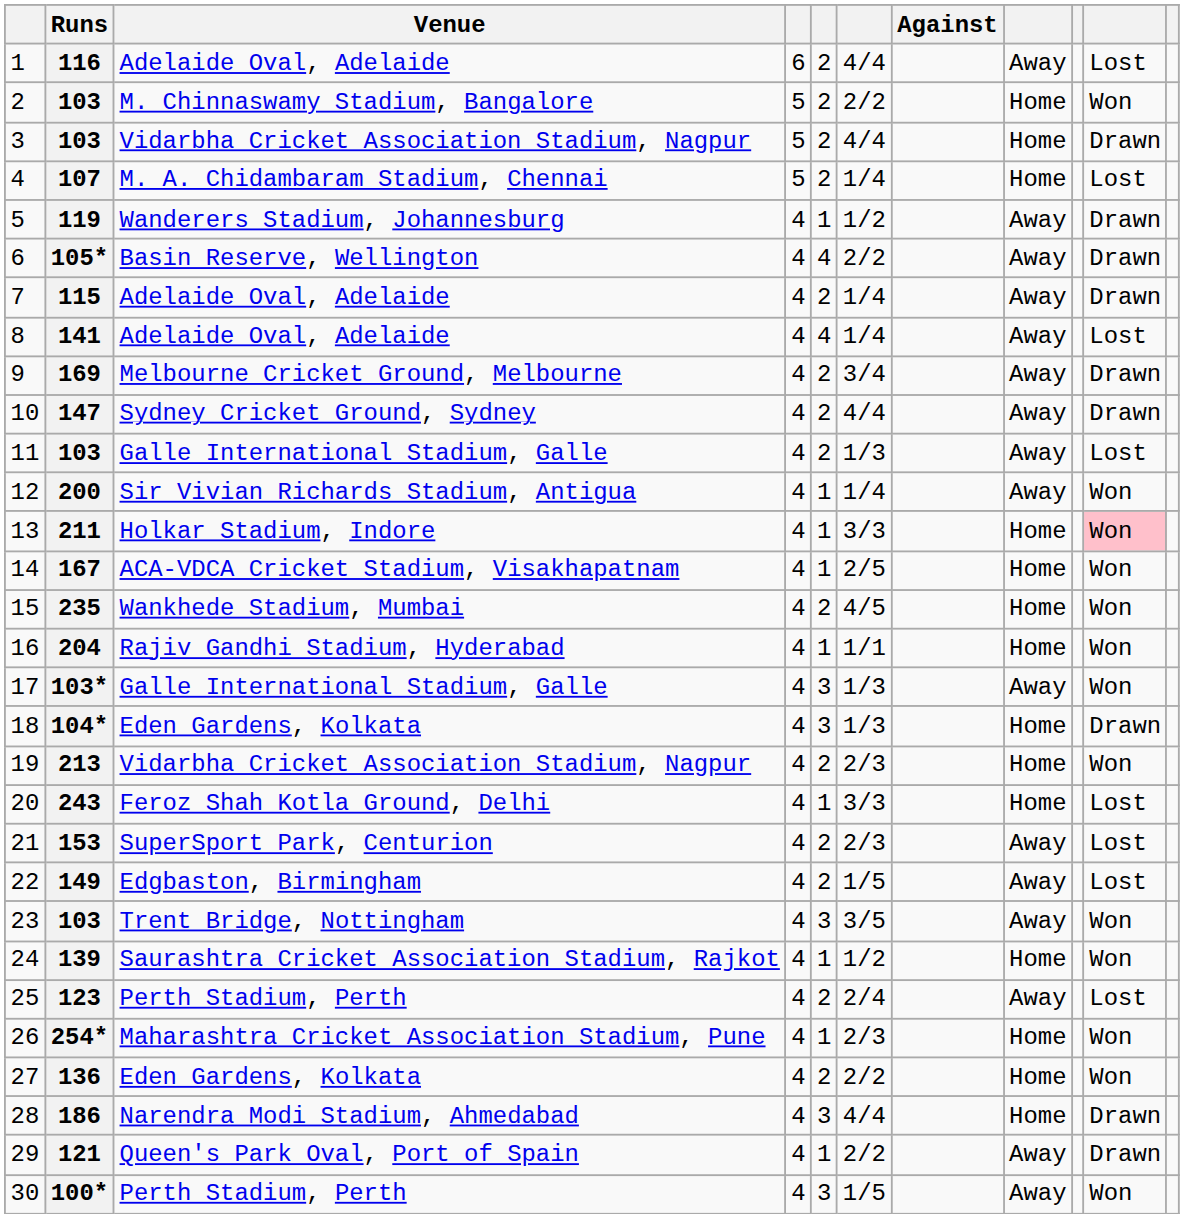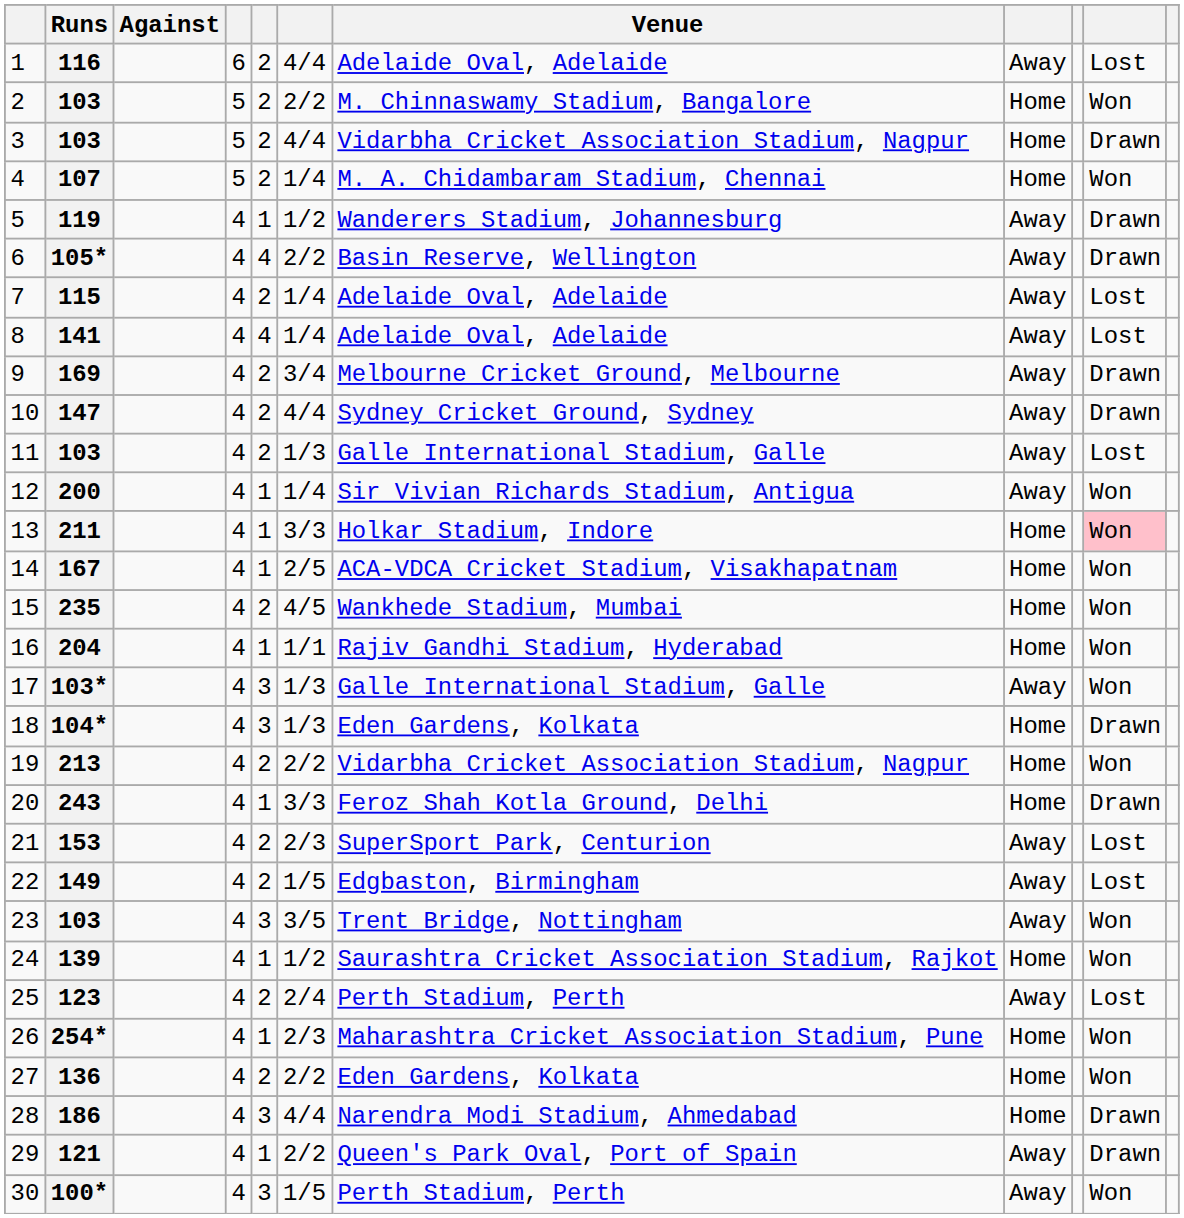columns swapped: Against <-> Venue
107 | column 10: Lost -> Won
115 | column 10: Drawn -> Lost
213 | column 6: 2/3 -> 2/2
243 | column 10: Lost -> Drawn
